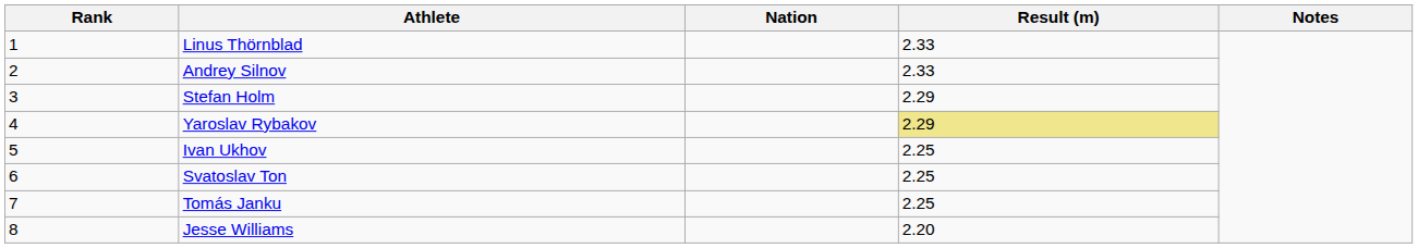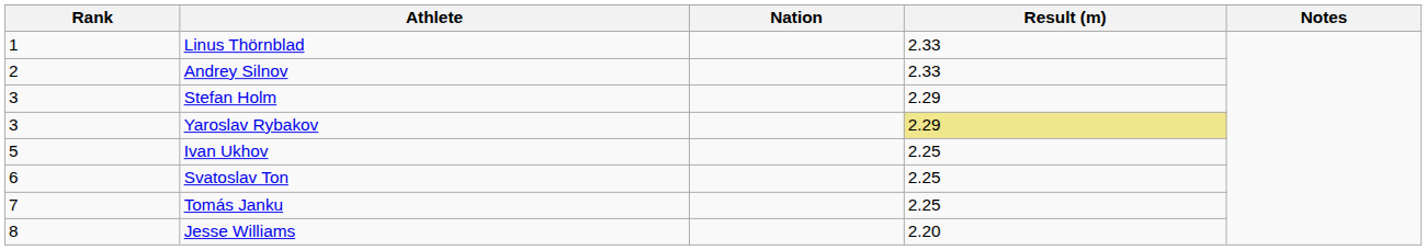Yaroslav Rybakov | Rank: 4 -> 3
